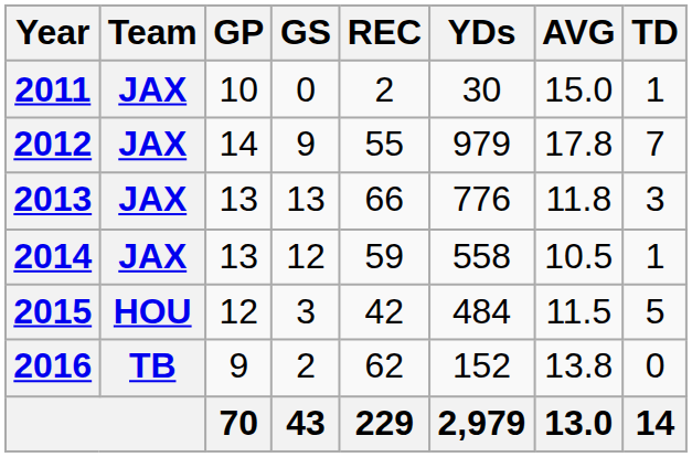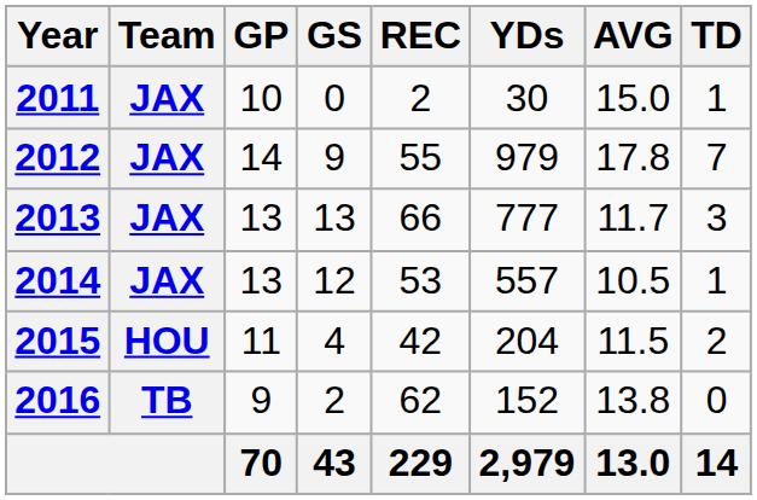2013 | YDs: 776 -> 777
2013 | AVG: 11.8 -> 11.7
2014 | REC: 59 -> 53
2014 | YDs: 558 -> 557
2015 | GP: 12 -> 11
2015 | GS: 3 -> 4
2015 | YDs: 484 -> 204
2015 | TD: 5 -> 2
